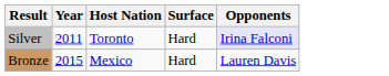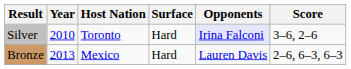+ column: Score | 3–6, 2–6 | 2–6, 6–3, 6–3
Silver | Year: 2011 -> 2010
Bronze | Year: 2015 -> 2013
